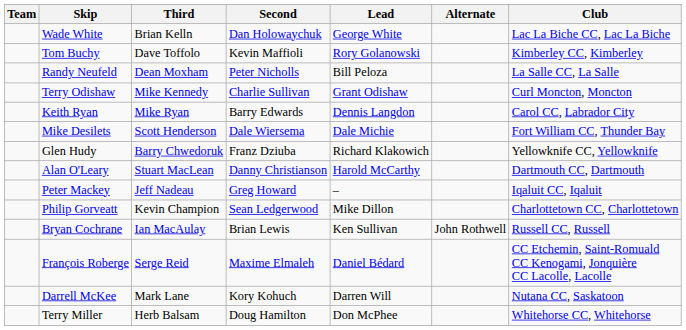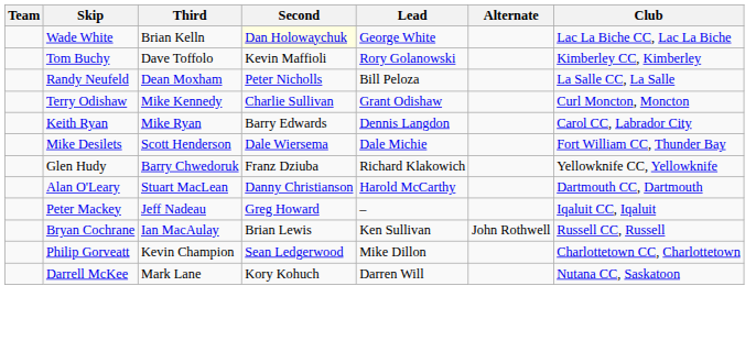Wade White | Second: no background -> lightyellow background
rows swapped: Bryan Cochrane <-> Philip Gorveatt
- row: François Roberge | Serge Reid | Maxime Elmaleh | Daniel Bédard | CC Etchemin, Saint-Romuald CC Kenogami, Jonquière CC Lacolle, Lacolle
- row: Terry Miller | Herb Balsam | Doug Hamilton | Don McPhee | Whitehorse CC, Whitehorse
